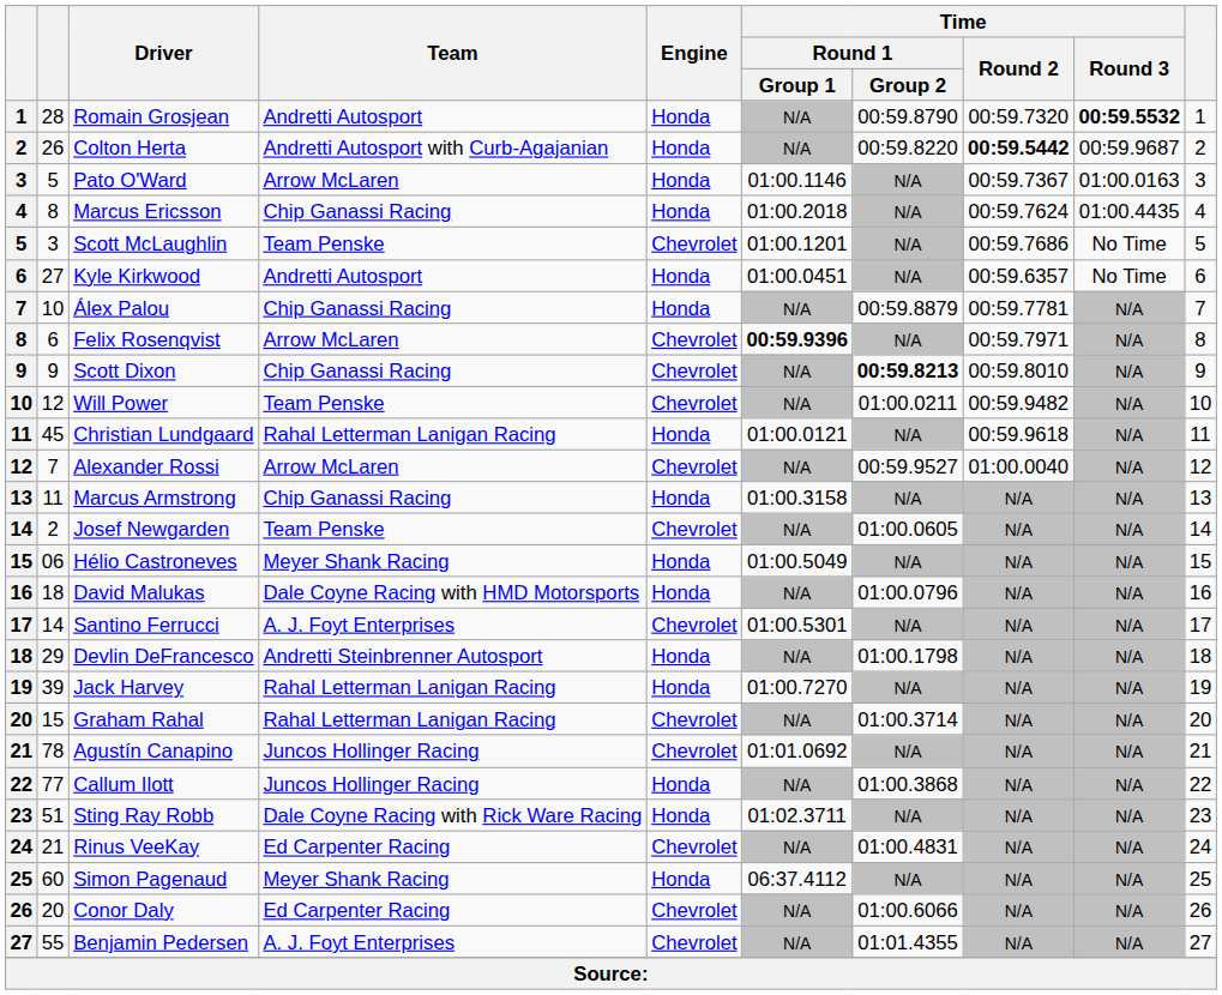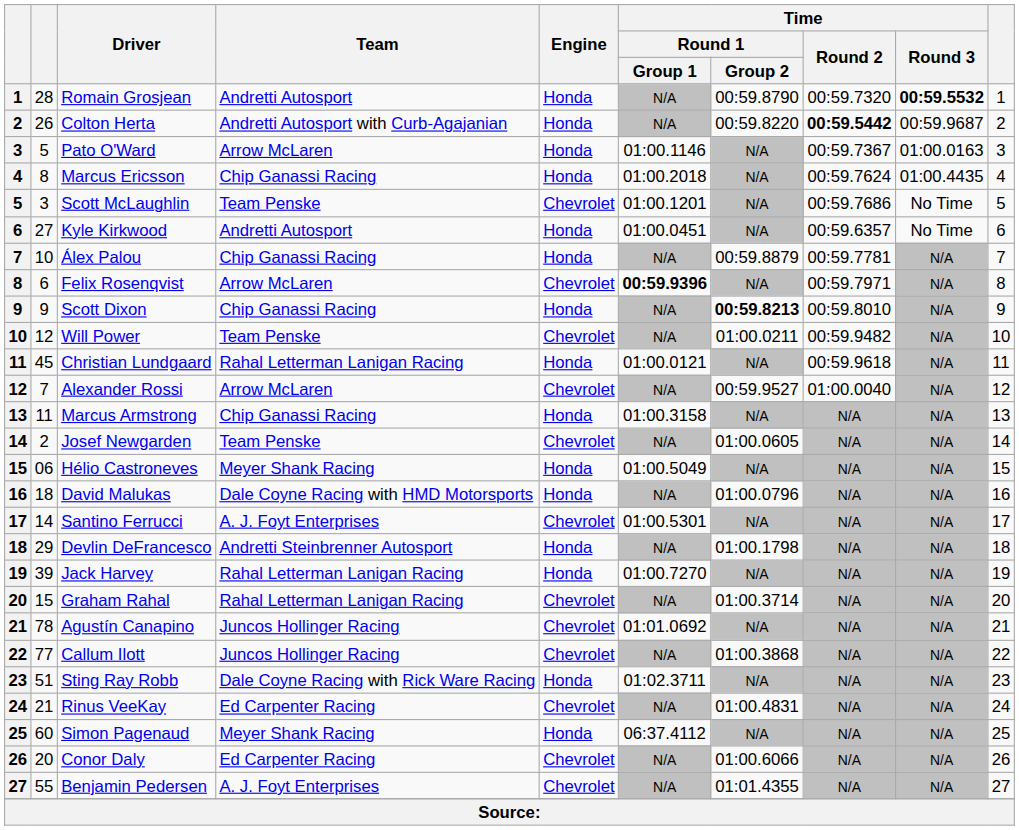Scott Dixon | Engine: Chevrolet -> Honda
Callum Ilott | Engine: Honda -> Chevrolet
